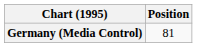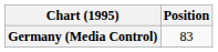Germany (Media Control) | Position: 81 -> 83
